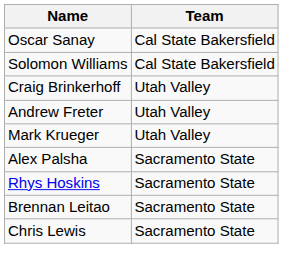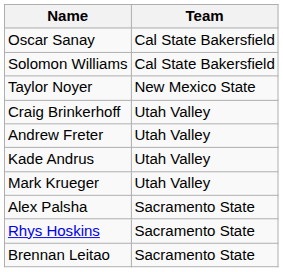+ row: Taylor Noyer | New Mexico State
+ row: Kade Andrus | Utah Valley
- row: Chris Lewis | Sacramento State
